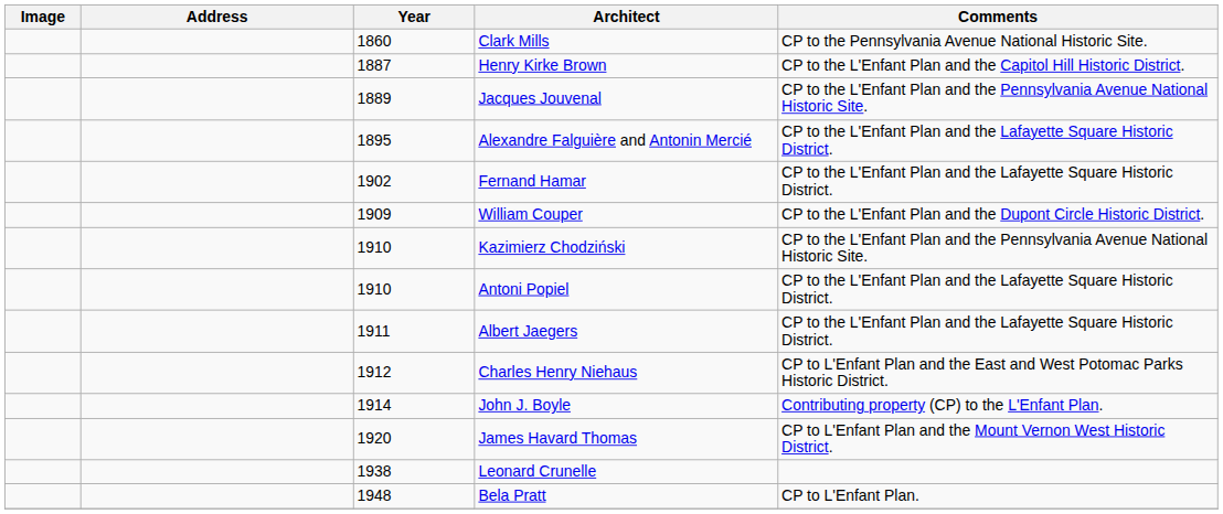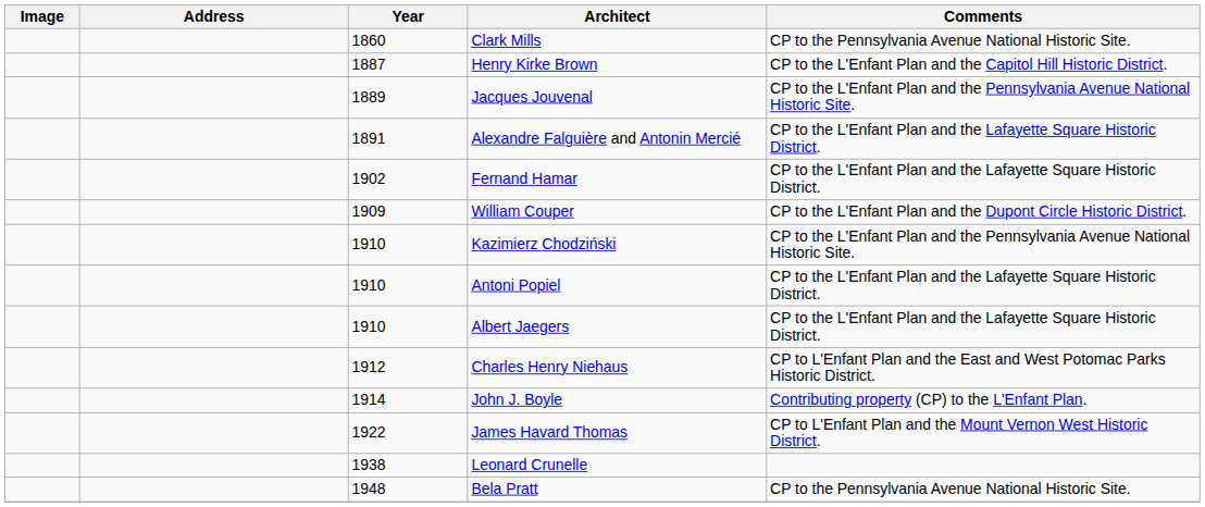Alexandre Falguière and Antonin Mercié | Year: 1895 -> 1891
Albert Jaegers | Year: 1911 -> 1910
James Havard Thomas | Year: 1920 -> 1922
Bela Pratt | Comments: CP to L'Enfant Plan. -> CP to the Pennsylvania Avenue National Historic Site.
